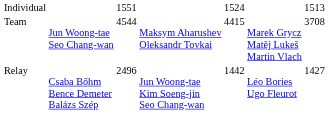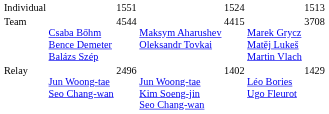Team | column 2: Jun Woong-tae Seo Chang-wan -> Csaba Bőhm Bence Demeter Balázs Szép
Relay | column 2: Csaba Bőhm Bence Demeter Balázs Szép -> Jun Woong-tae Seo Chang-wan
Relay | column 5: 1442 -> 1402
Relay | column 7: 1427 -> 1429
